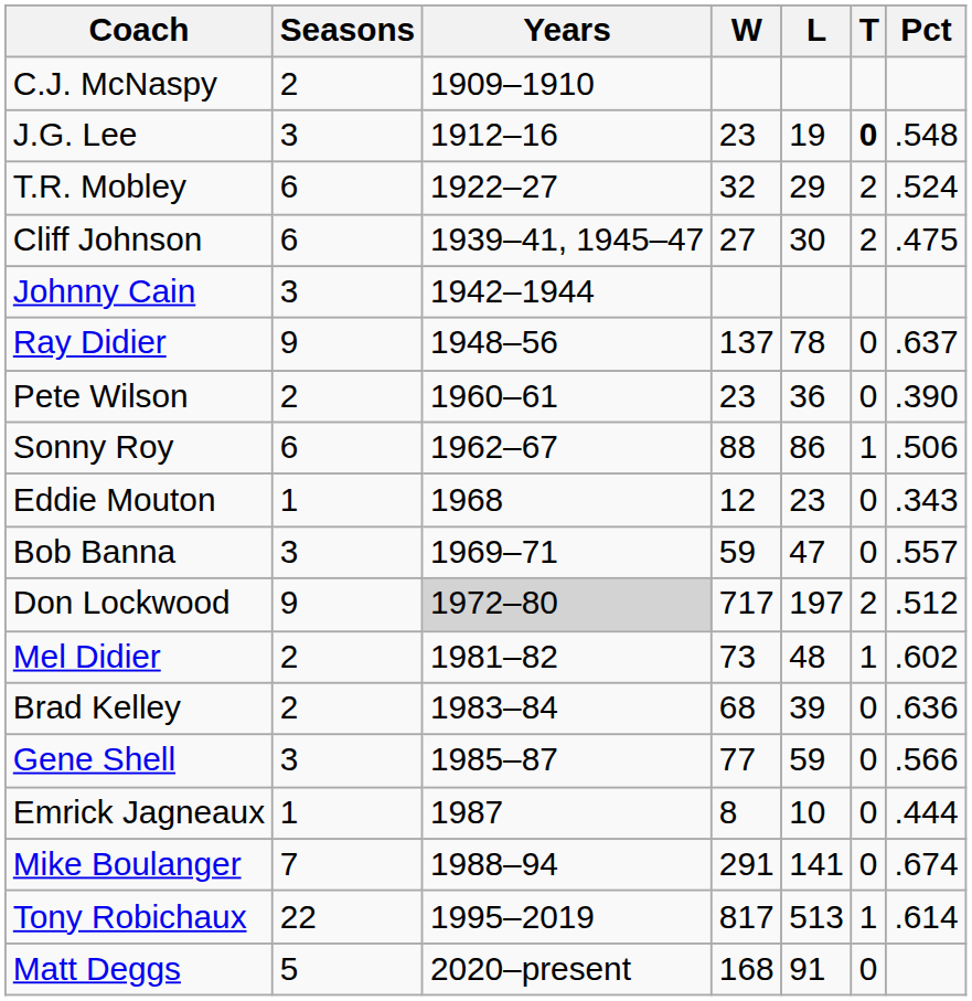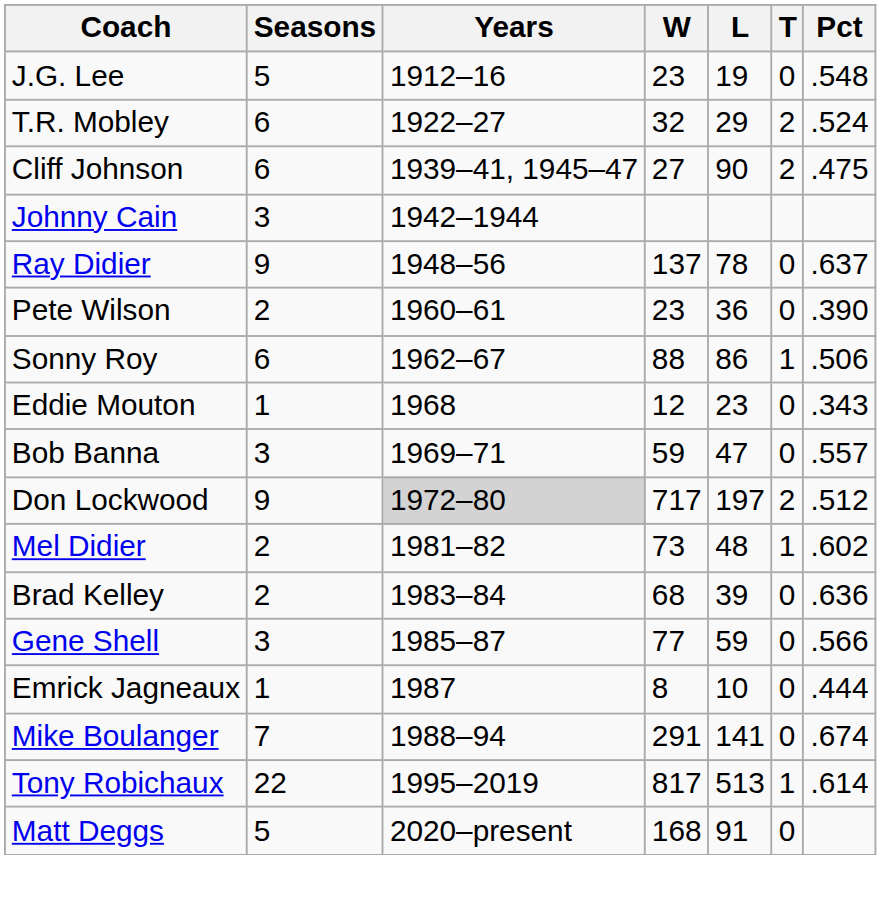- row: C.J. McNaspy | 2 | 1909–1910
J.G. Lee | Seasons: 3 -> 5
J.G. Lee | T: bold -> normal
Cliff Johnson | L: 30 -> 90
